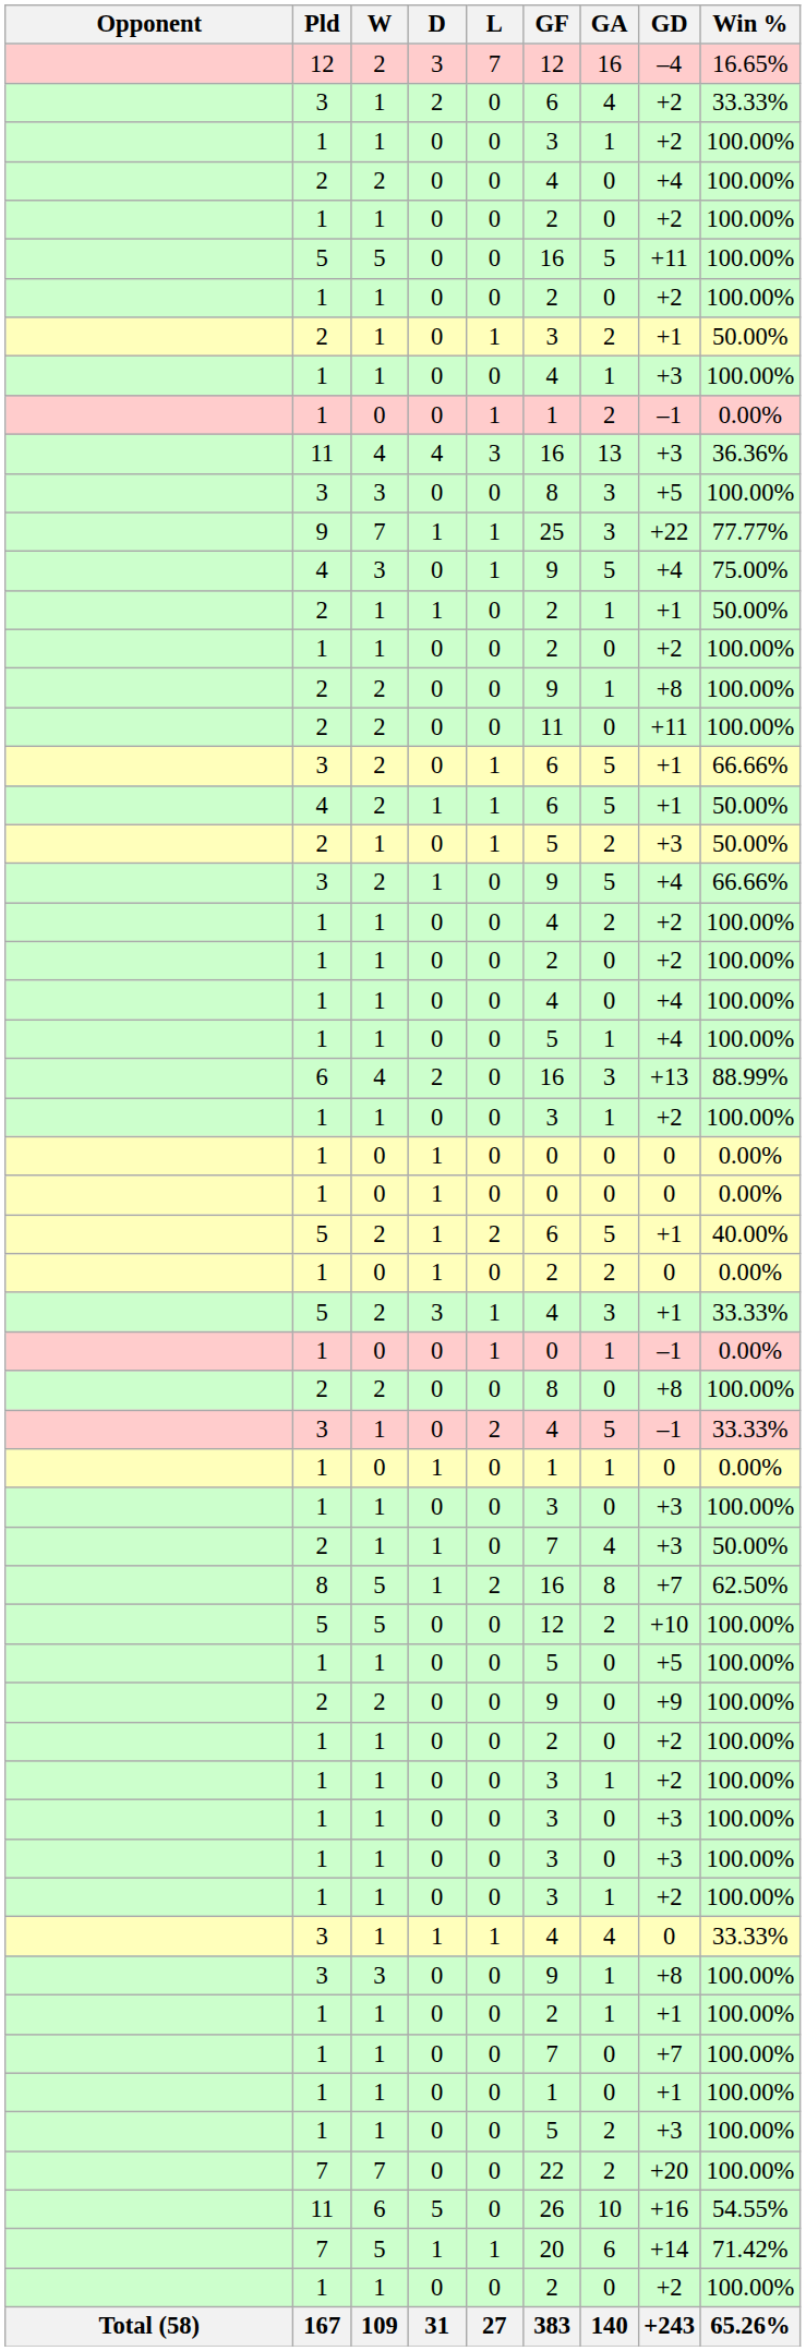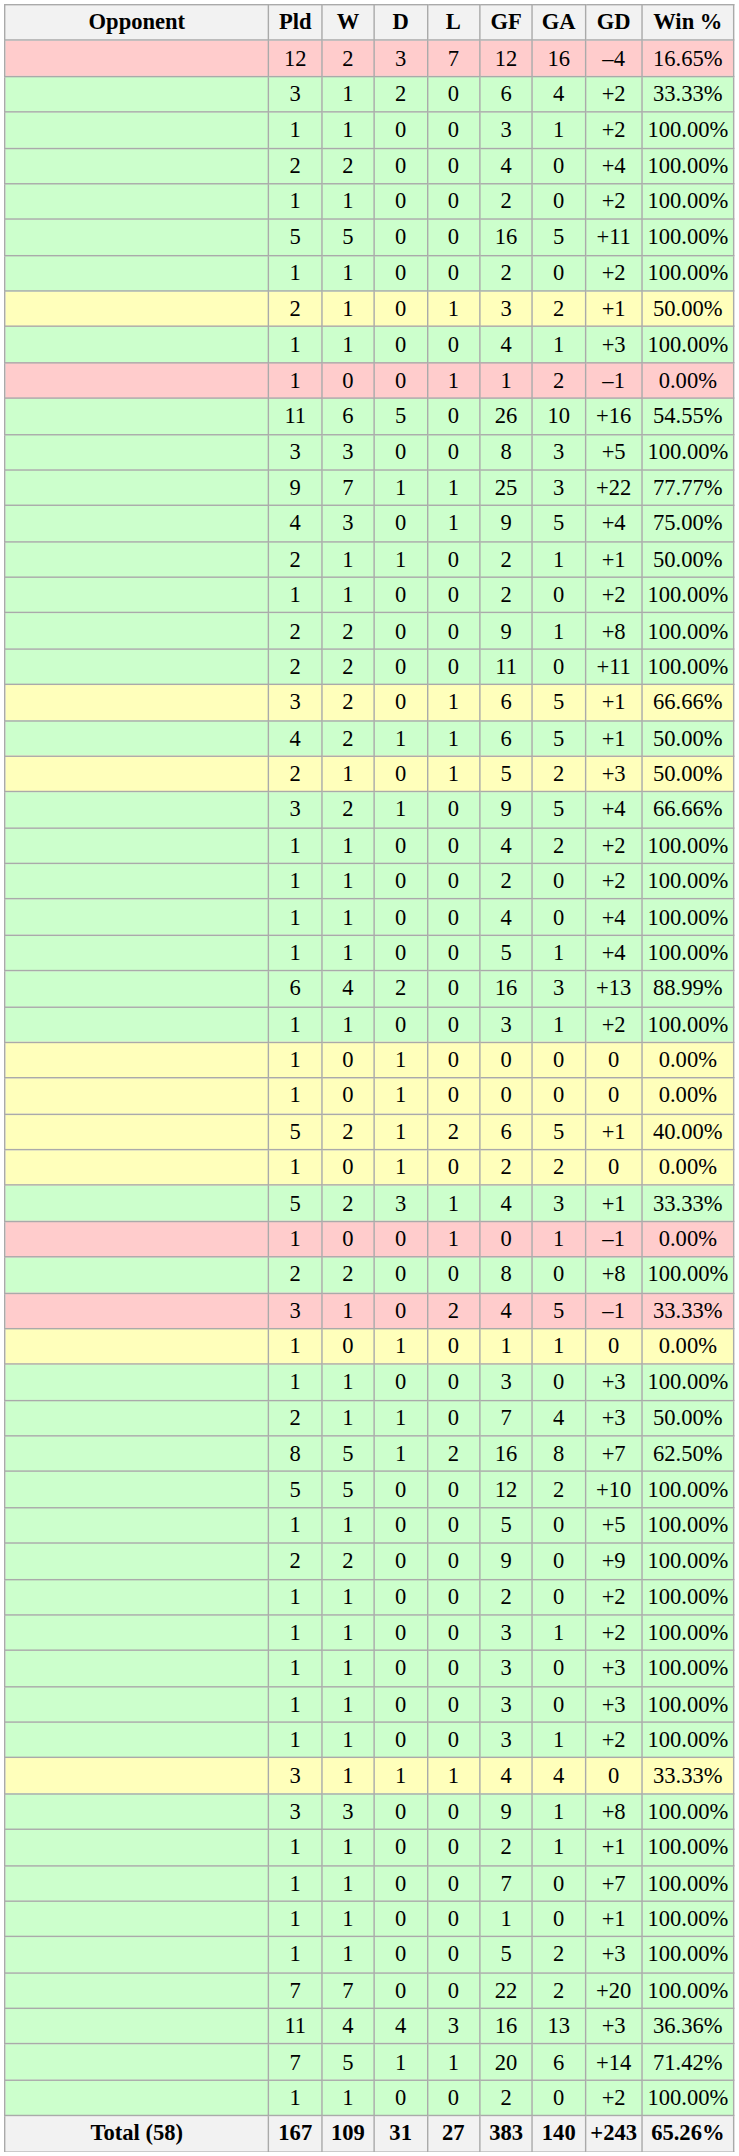rows swapped: 11 / 5 <-> 11 / 4
